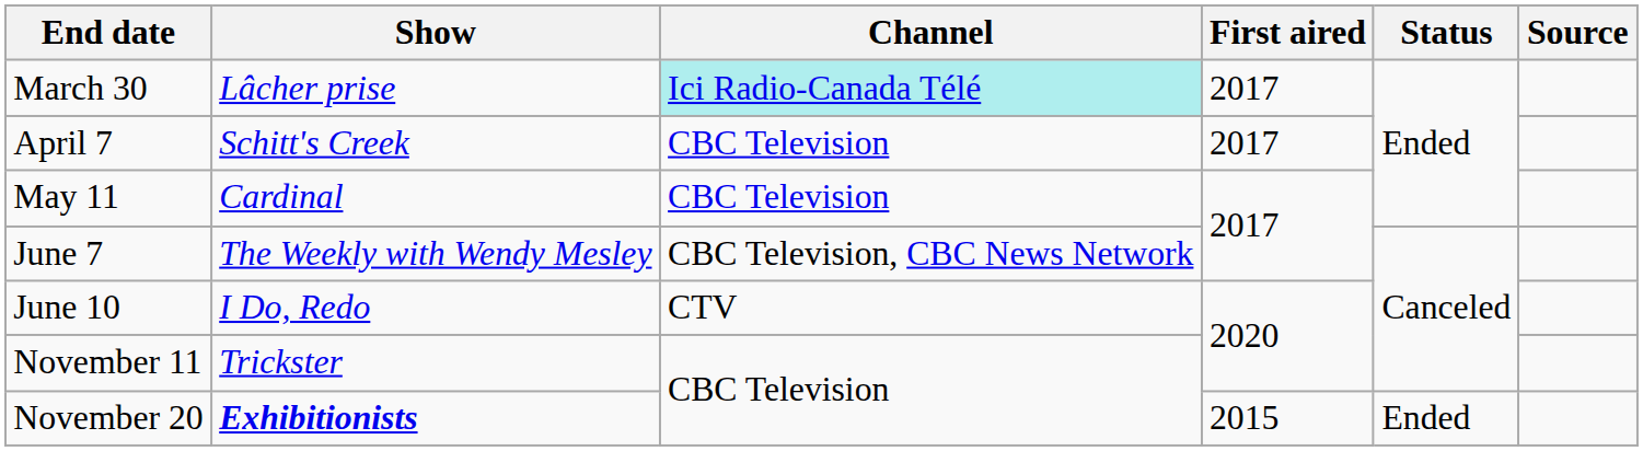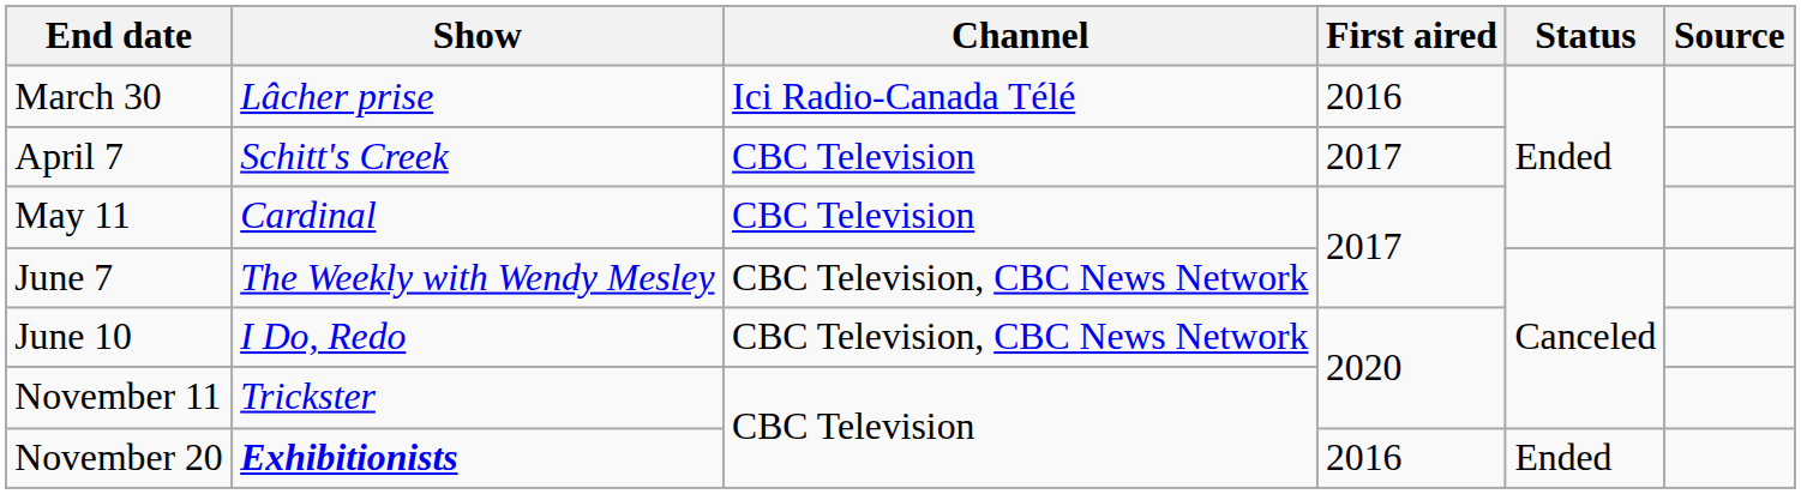March 30 | Channel: paleturquoise background -> no background
March 30 | First aired: 2017 -> 2016
June 10 | Channel: CTV -> CBC Television, CBC News Network
November 20 | First aired: 2015 -> 2016
